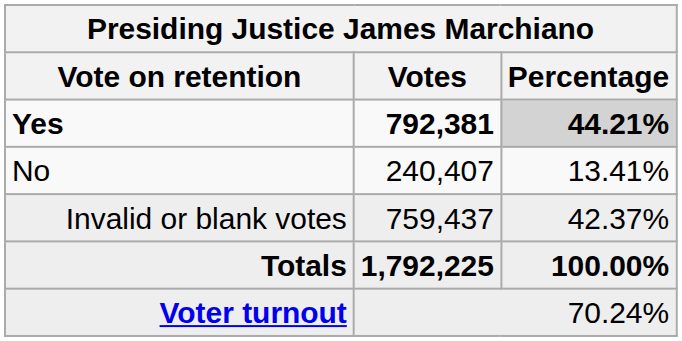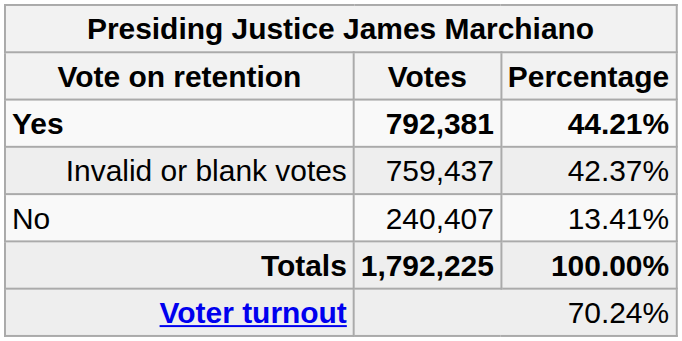Yes | Percentage: lightgrey background -> no background
rows swapped: No <-> Invalid or blank votes
